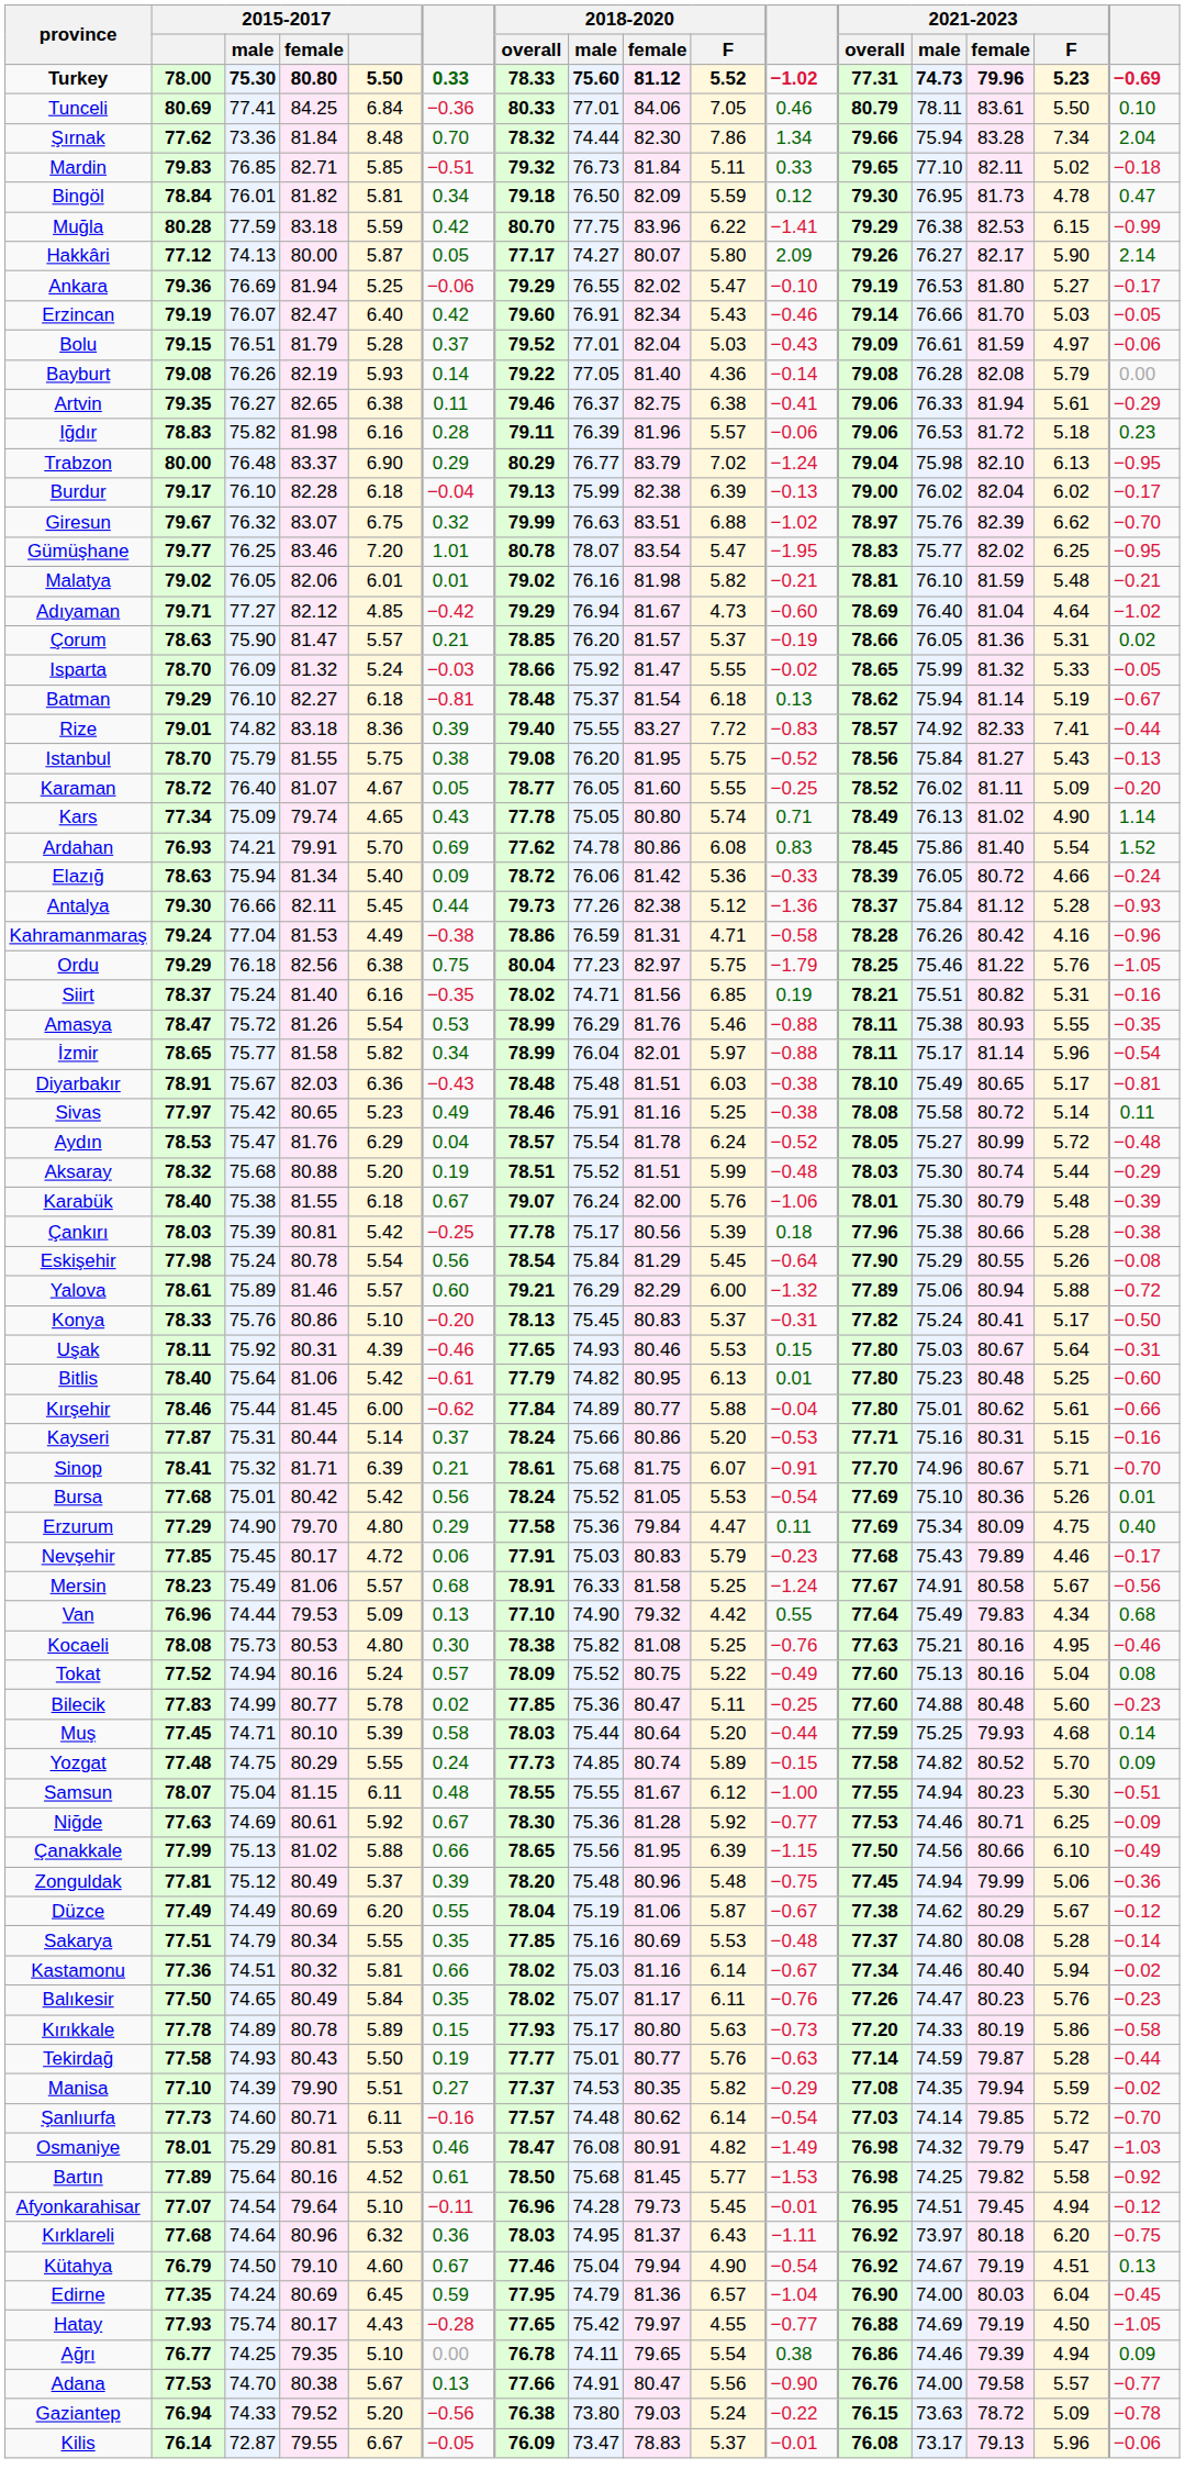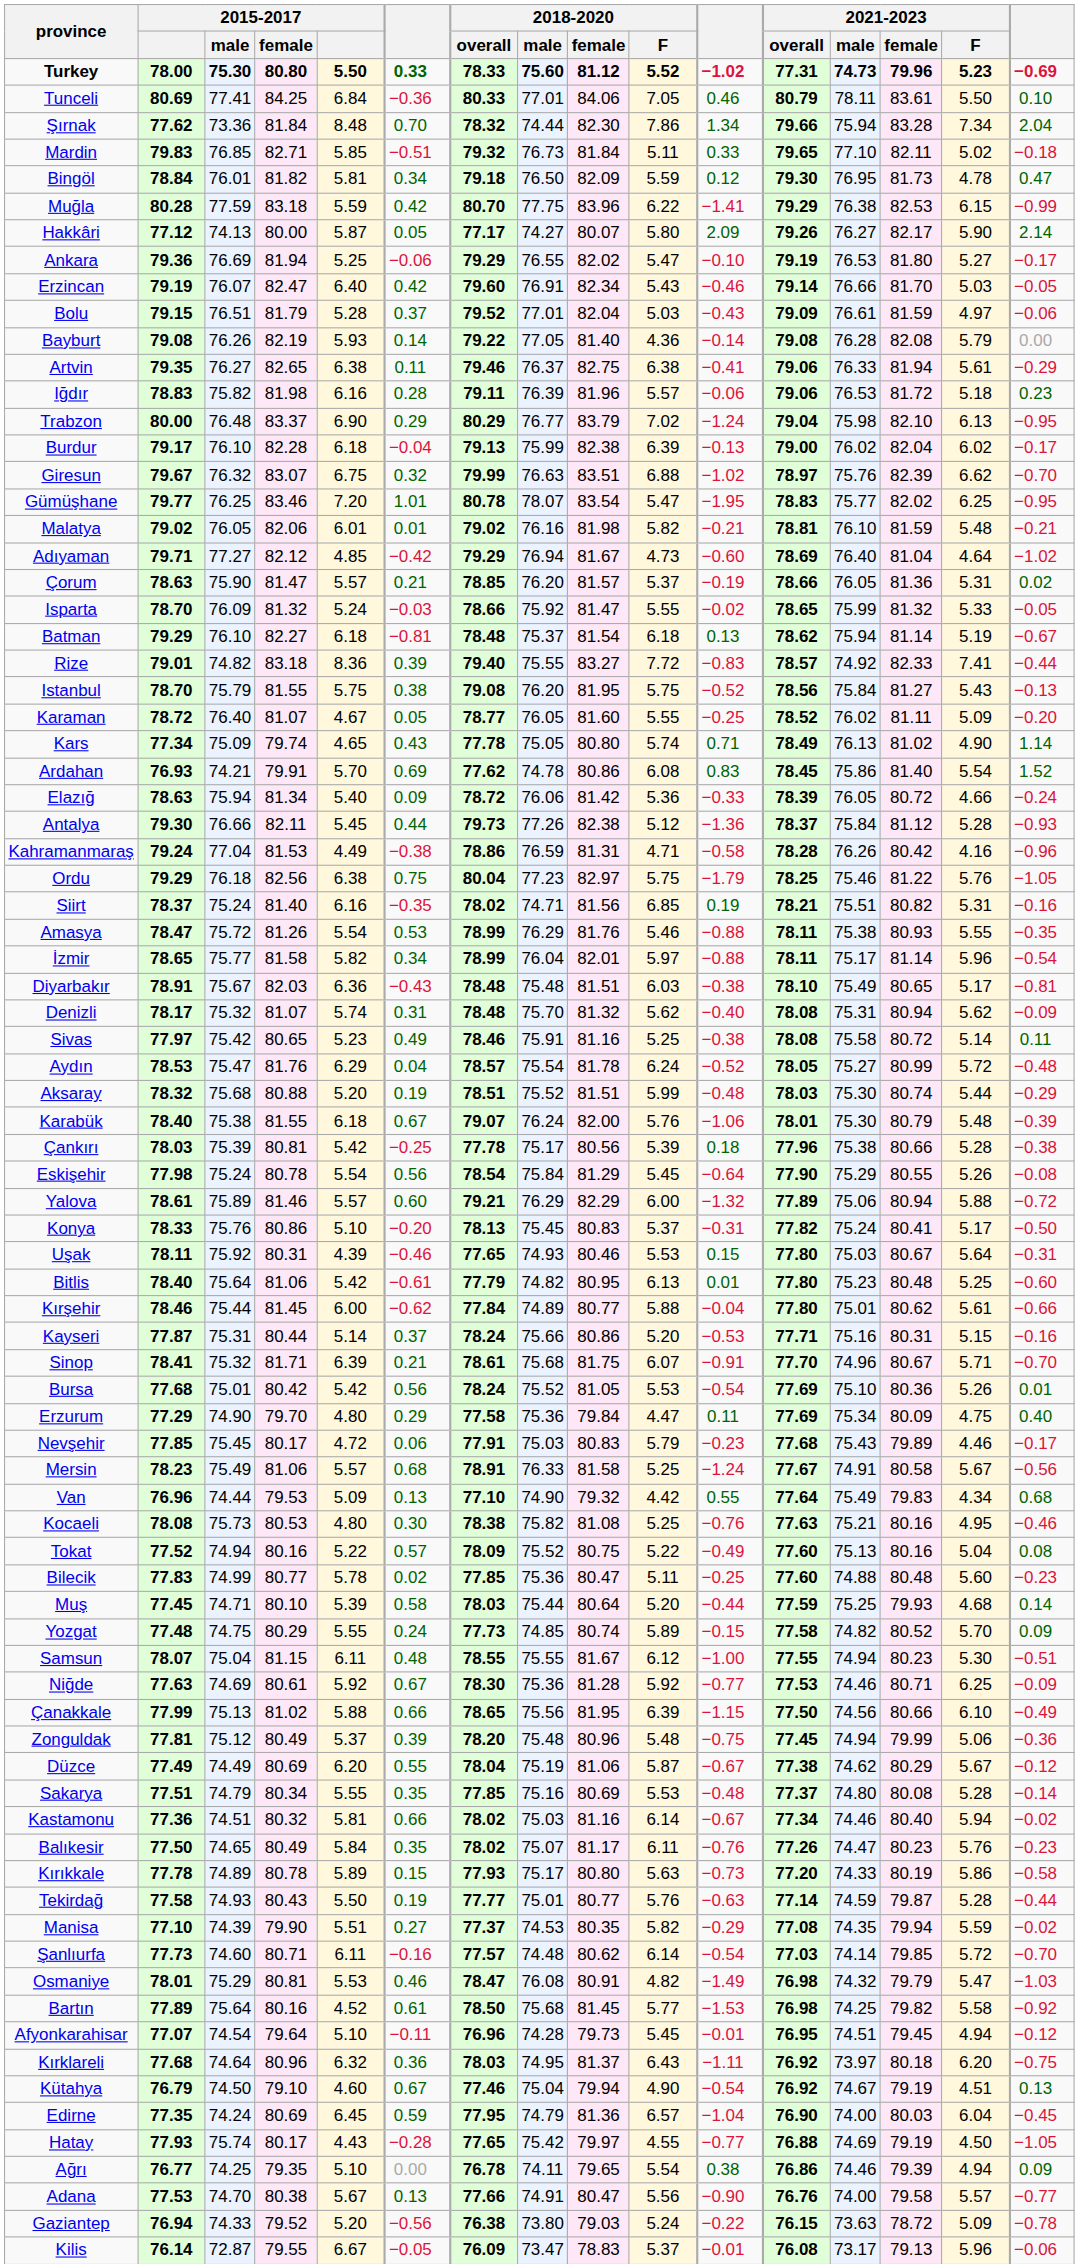+ row: Denizli | 78.17 | 75.32 | 81.07 | 5.74 | 0.31 | 78.48 | 75.70 | 81.32 | 5.62 | −0.40 | 78.08 | 75.31 | 80.94 | 5.62 | −0.09
Tokat | column 5: 5.24 -> 5.22
